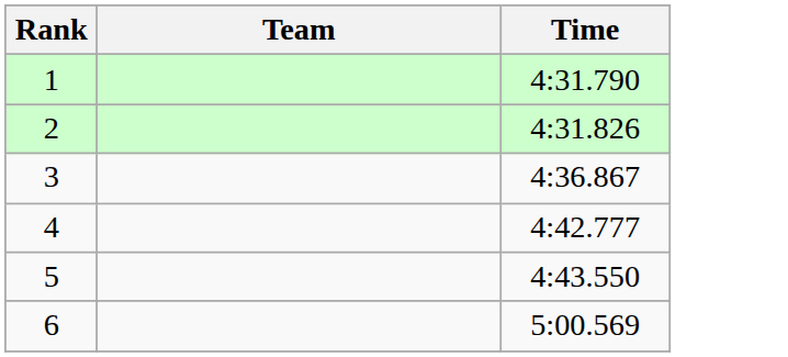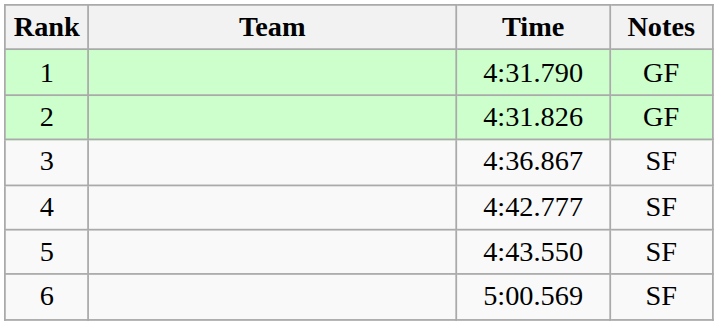+ column: Notes | GF | GF | SF | SF | SF | SF
